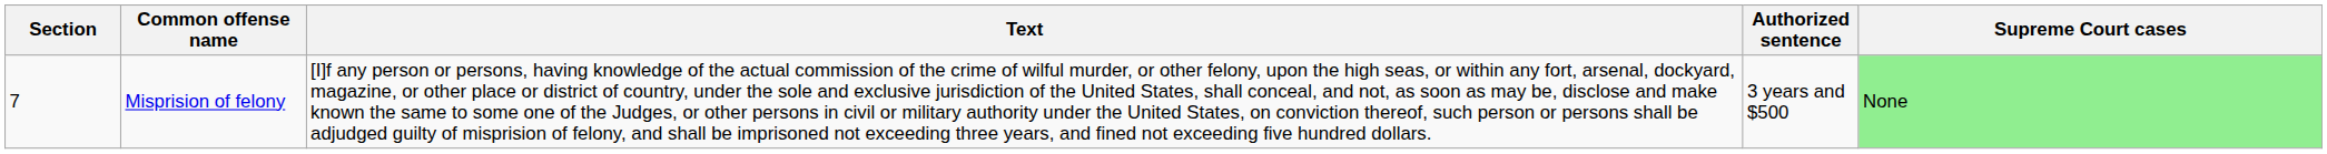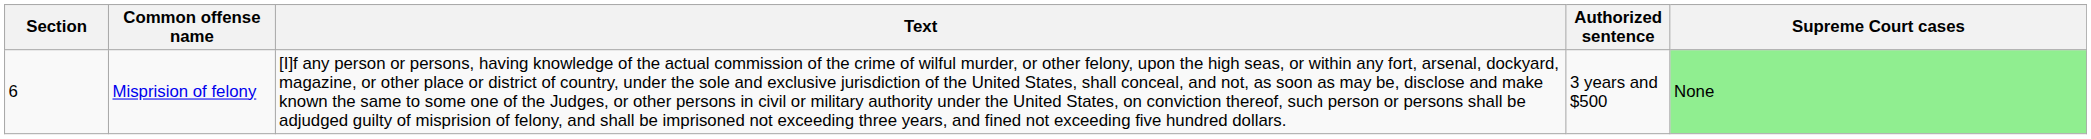Misprision of felony | Section: 7 -> 6
